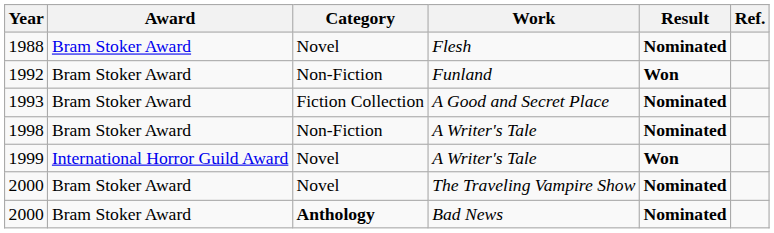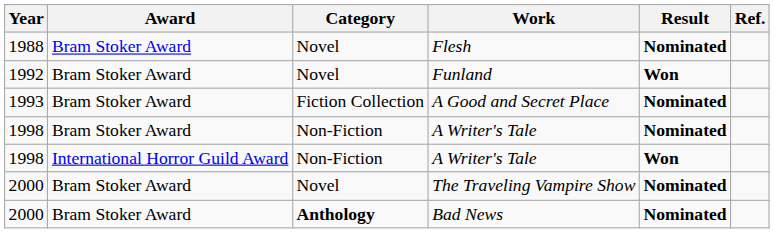Funland | Category: Non-Fiction -> Novel
International Horror Guild Award / A Writer's Tale | Year: 1999 -> 1998
International Horror Guild Award / A Writer's Tale | Category: Novel -> Non-Fiction
